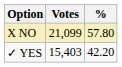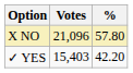X NO | Votes: 21,099 -> 21,096
